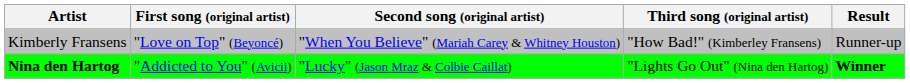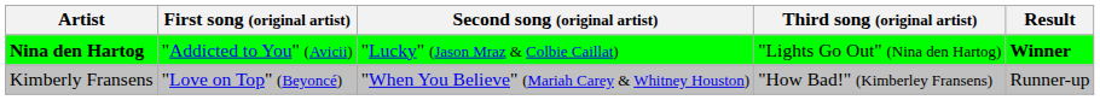rows swapped: Kimberly Fransens <-> Nina den Hartog
